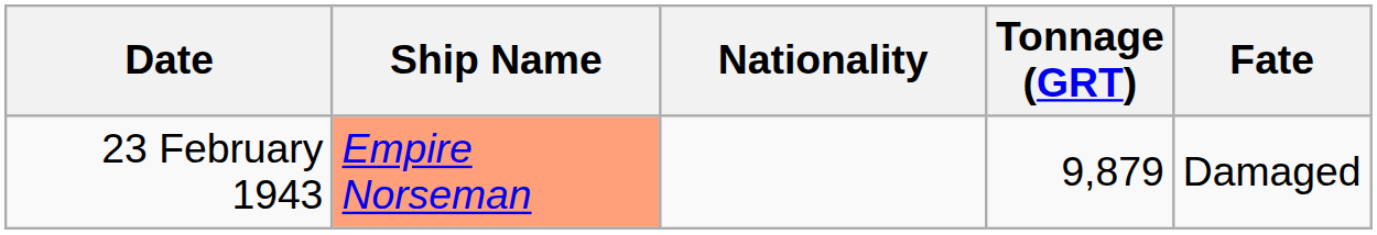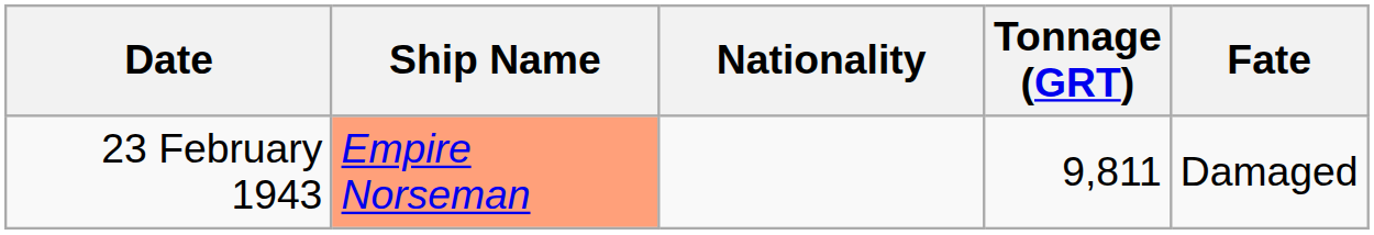23 February 1943 | Tonnage (GRT): 9,879 -> 9,811
